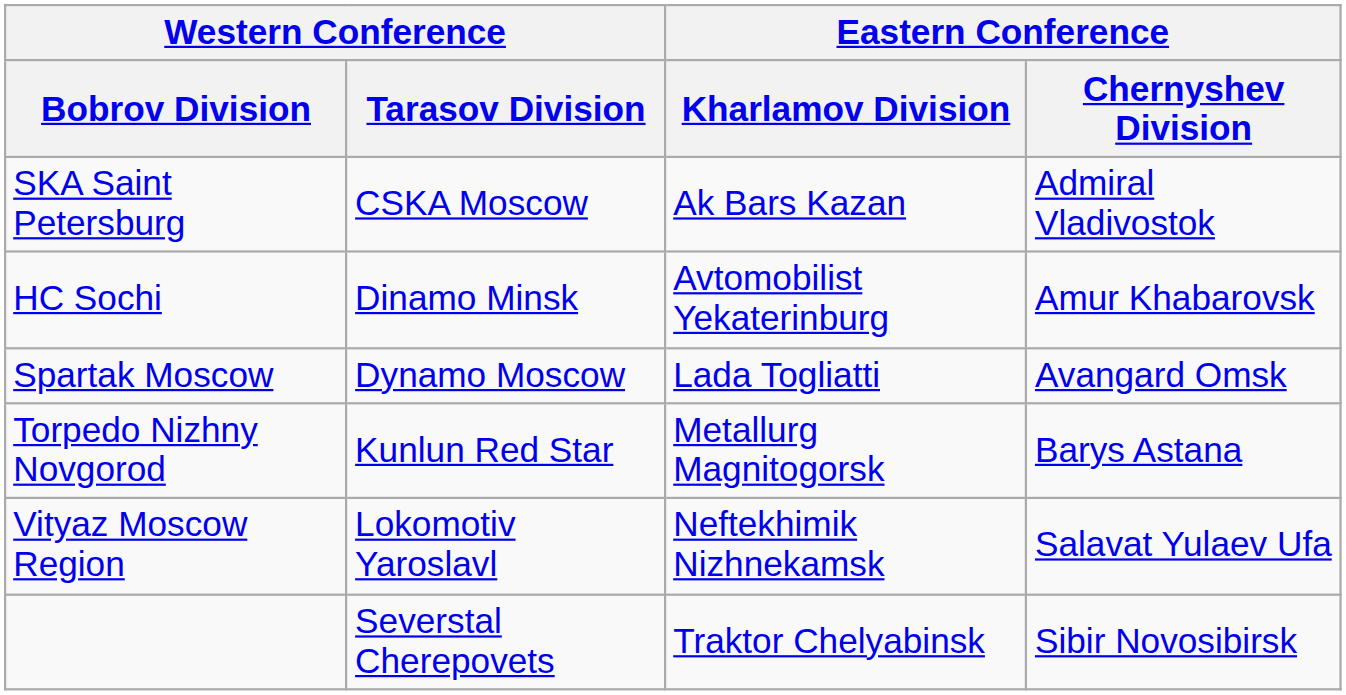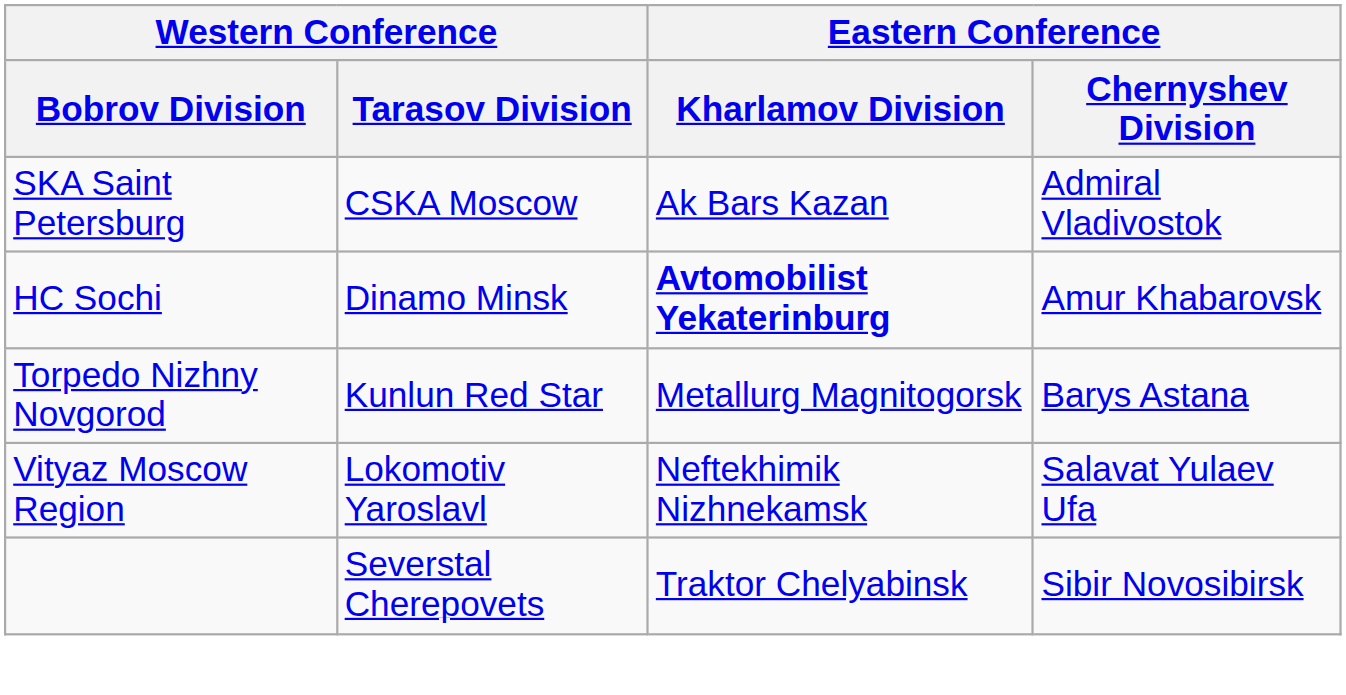HC Sochi | Eastern Conference / Kharlamov Division: normal -> bold
- row: Spartak Moscow | Dynamo Moscow | Lada Togliatti | Avangard Omsk
